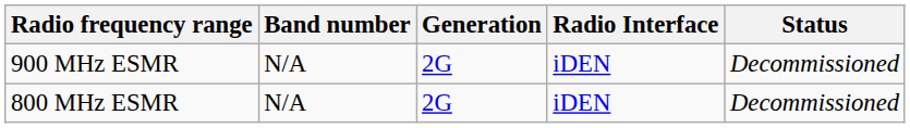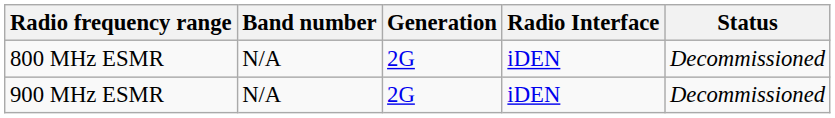rows swapped: 800 MHz ESMR <-> 900 MHz ESMR
